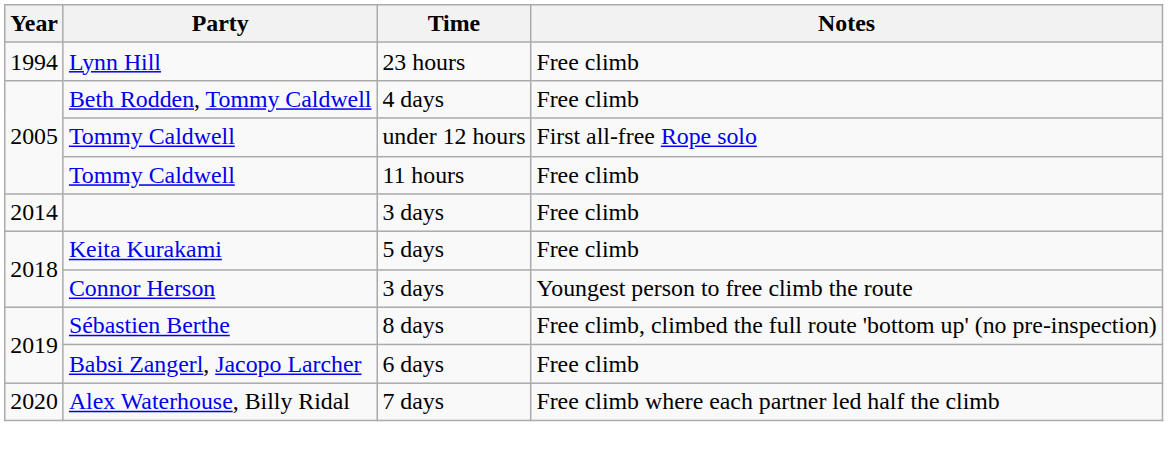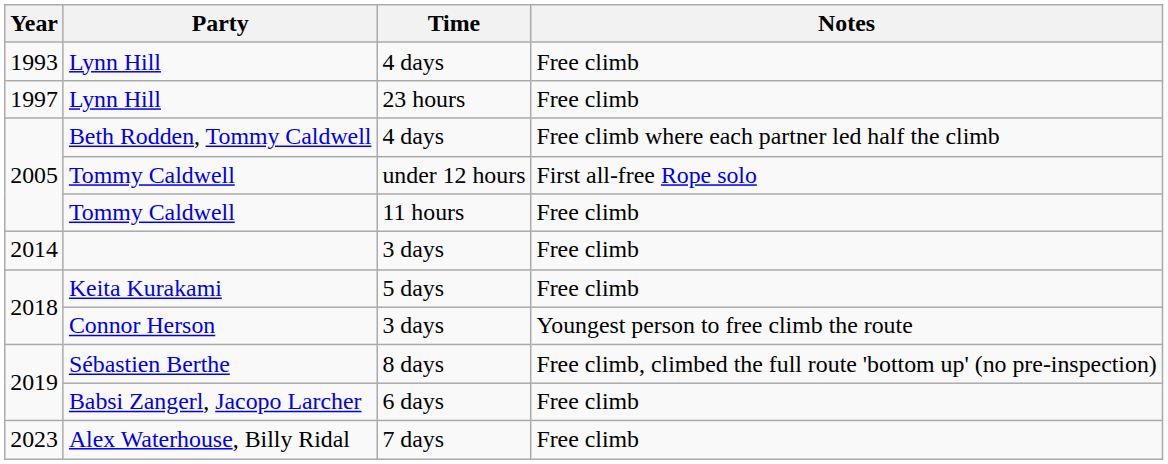+ row: 1993 | Lynn Hill | 4 days | Free climb
Lynn Hill / 23 hours | Year: 1994 -> 1997
Beth Rodden, Tommy Caldwell | Notes: Free climb -> Free climb where each partner led half the climb
Alex Waterhouse, Billy Ridal | Year: 2020 -> 2023
Alex Waterhouse, Billy Ridal | Notes: Free climb where each partner led half the climb -> Free climb
